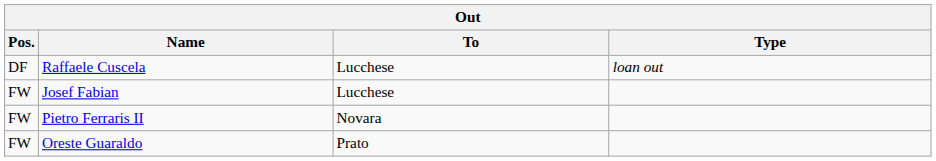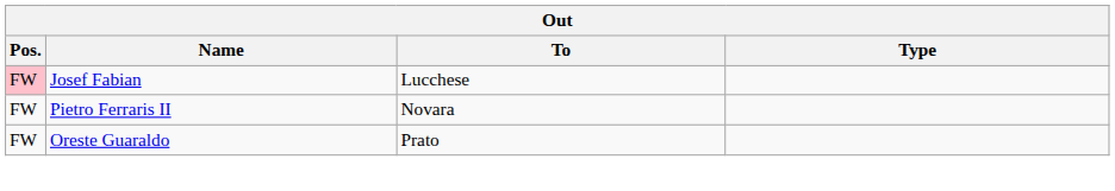- row: DF | Raffaele Cuscela | Lucchese | loan out
Josef Fabian | Pos.: no background -> pink background
